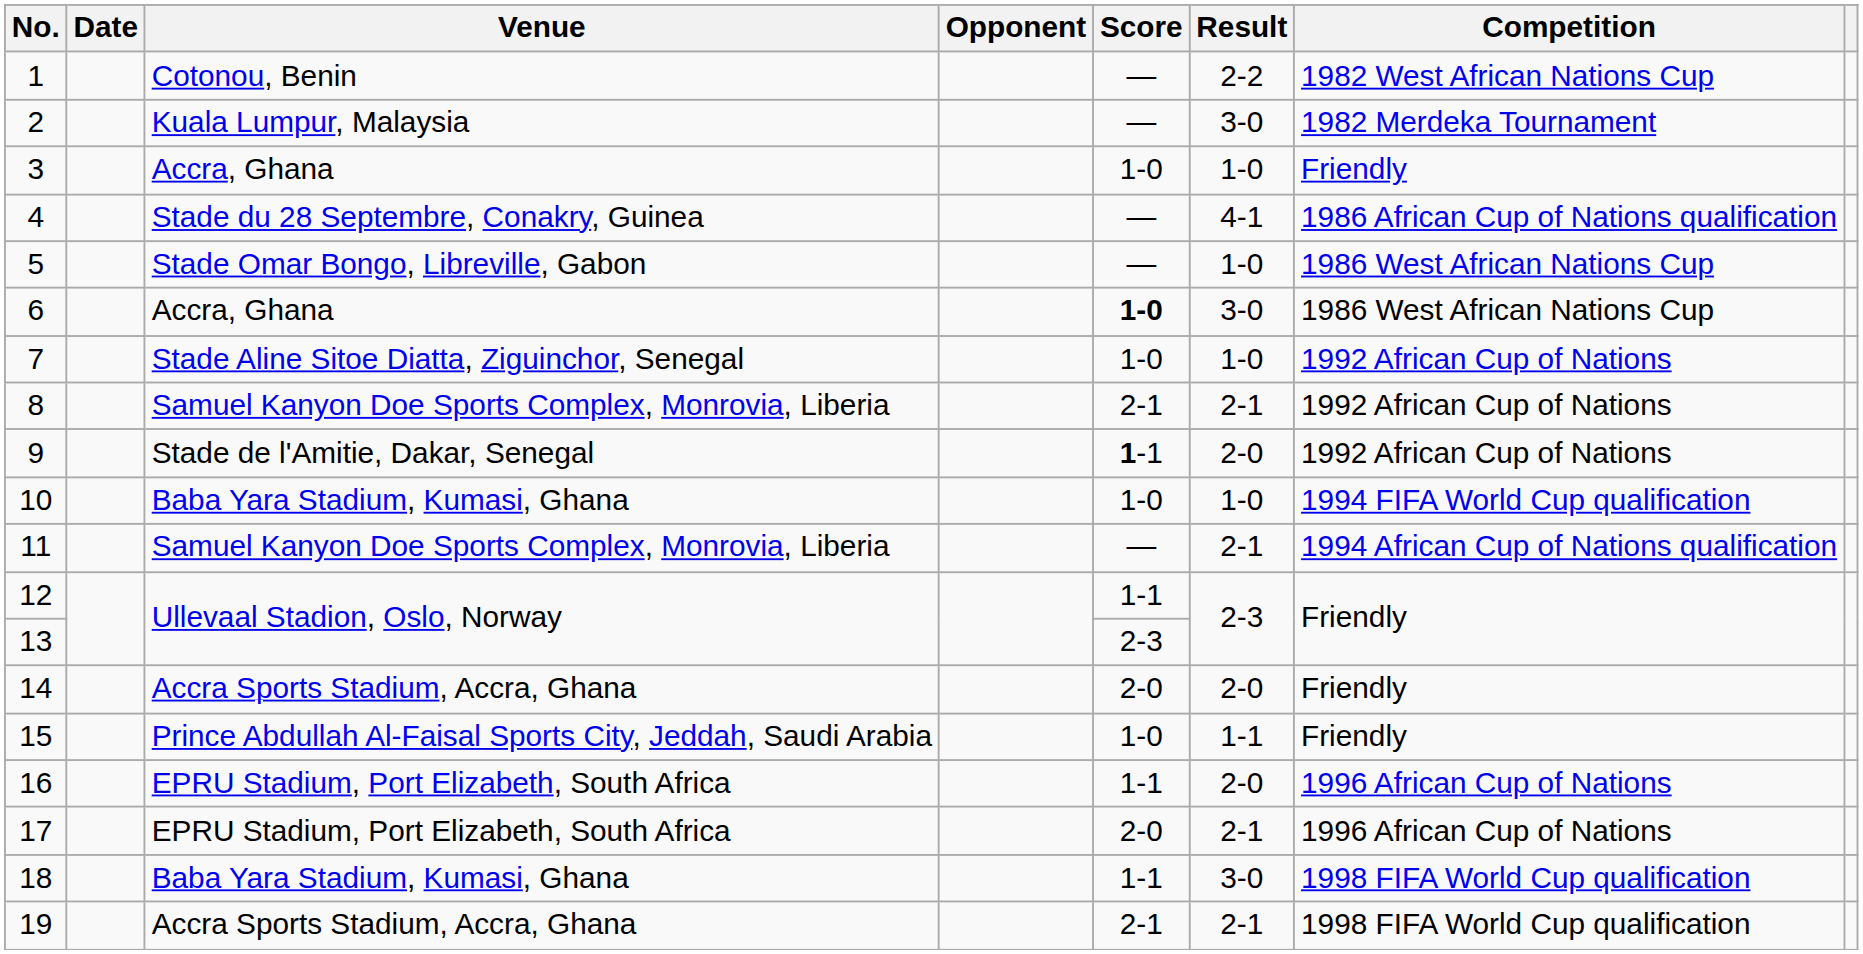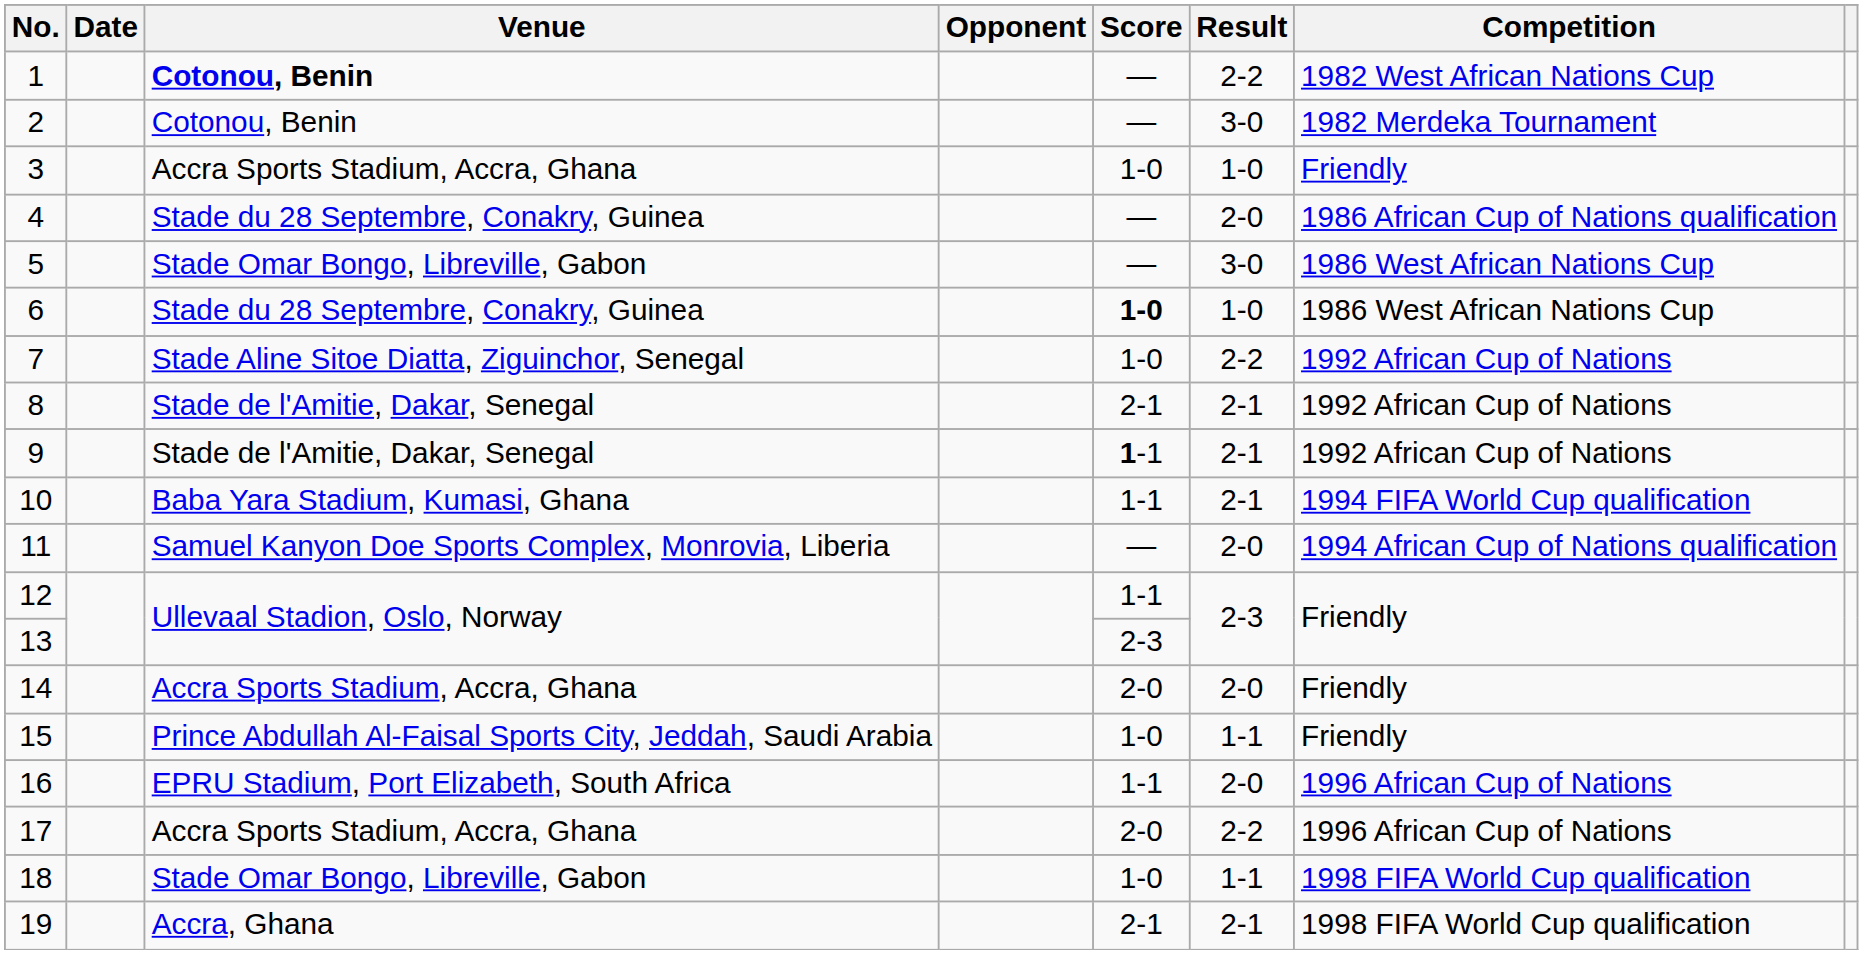1 | Venue: normal -> bold
2 | Venue: Kuala Lumpur, Malaysia -> Cotonou, Benin
3 | Venue: Accra, Ghana -> Accra Sports Stadium, Accra, Ghana
4 | Result: 4-1 -> 2-0
5 | Result: 1-0 -> 3-0
6 | Venue: Accra, Ghana -> Stade du 28 Septembre, Conakry, Guinea
6 | Result: 3-0 -> 1-0
7 | Result: 1-0 -> 2-2
8 | Venue: Samuel Kanyon Doe Sports Complex, Monrovia, Liberia -> Stade de l'Amitie, Dakar, Senegal
9 | Result: 2-0 -> 2-1
10 | Score: 1-0 -> 1-1
10 | Result: 1-0 -> 2-1
11 | Result: 2-1 -> 2-0
17 | Venue: EPRU Stadium, Port Elizabeth, South Africa -> Accra Sports Stadium, Accra, Ghana
17 | Result: 2-1 -> 2-2
18 | Venue: Baba Yara Stadium, Kumasi, Ghana -> Stade Omar Bongo, Libreville, Gabon
18 | Score: 1-1 -> 1-0
18 | Result: 3-0 -> 1-1
19 | Venue: Accra Sports Stadium, Accra, Ghana -> Accra, Ghana
